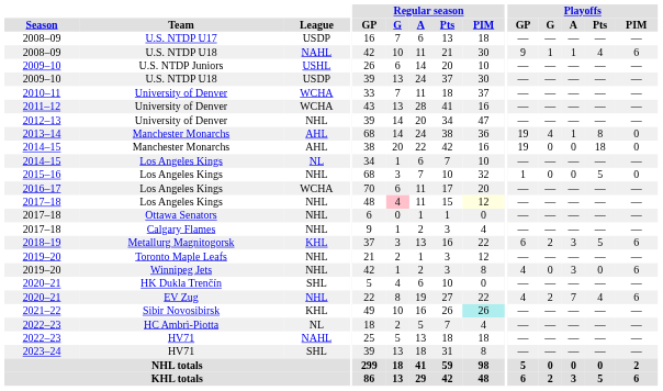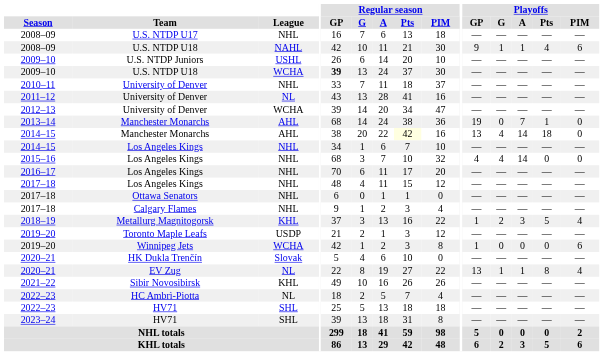2008–09 / U.S. NTDP U17 | League: USDP -> NHL
2009–10 / U.S. NTDP U18 | League: USDP -> WCHA
2009–10 / U.S. NTDP U18 | Regular season / GP: normal -> bold
2010–11 | League: WCHA -> NHL
2011–12 | League: WCHA -> NL
2012–13 | League: NHL -> WCHA
2013–14 | Playoffs / G: 4 -> 0
2013–14 | Playoffs / A: 1 -> 7
2013–14 | Playoffs / Pts: 8 -> 1
2014–15 / Manchester Monarchs | Regular season / Pts: no background -> lightyellow background
2014–15 / Manchester Monarchs | Playoffs / GP: 19 -> 13
2014–15 / Manchester Monarchs | Playoffs / G: 0 -> 4
2014–15 / Manchester Monarchs | Playoffs / A: 0 -> 14
2014–15 / Los Angeles Kings | League: NL -> NHL
2015–16 | Playoffs / GP: 1 -> 4
2015–16 | Playoffs / G: 0 -> 4
2015–16 | Playoffs / A: 0 -> 14
2015–16 | Playoffs / Pts: 5 -> 0
2016–17 | League: WCHA -> NHL
2017–18 / Los Angeles Kings | Regular season / G: pink background -> no background
2017–18 / Los Angeles Kings | Regular season / PIM: lightyellow background -> no background
2018–19 | Playoffs / GP: 6 -> 1
2018–19 | Playoffs / PIM: 6 -> 4
2019–20 / Toronto Maple Leafs | League: NHL -> USDP
2019–20 / Winnipeg Jets | League: NHL -> WCHA
2019–20 / Winnipeg Jets | Playoffs / GP: 4 -> 1
2019–20 / Winnipeg Jets | Playoffs / A: 3 -> 0
2020–21 / HK Dukla Trenčín | League: SHL -> Slovak
2020–21 / EV Zug | League: NHL -> NL
2020–21 / EV Zug | Playoffs / GP: 4 -> 13
2020–21 / EV Zug | Playoffs / G: 2 -> 1
2020–21 / EV Zug | Playoffs / A: 7 -> 1
2020–21 / EV Zug | Playoffs / Pts: 4 -> 8
2020–21 / EV Zug | Playoffs / PIM: 6 -> 4
2021–22 | Regular season / PIM: paleturquoise background -> no background
2022–23 / HV71 | League: NAHL -> SHL
